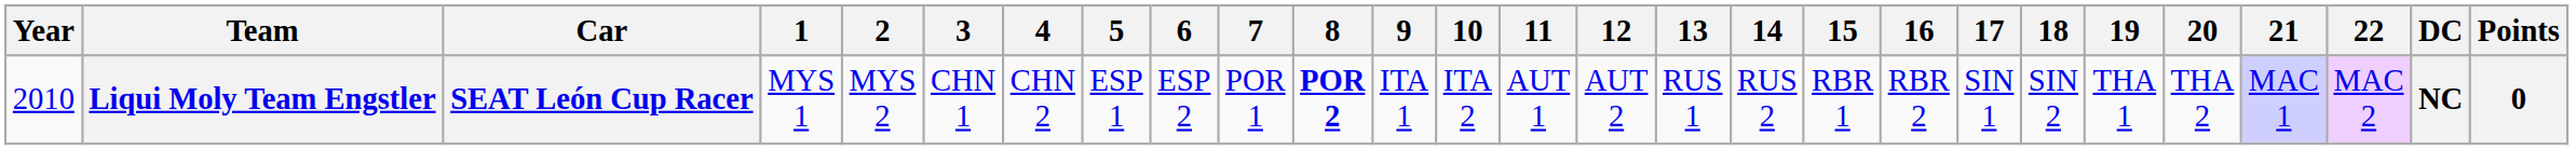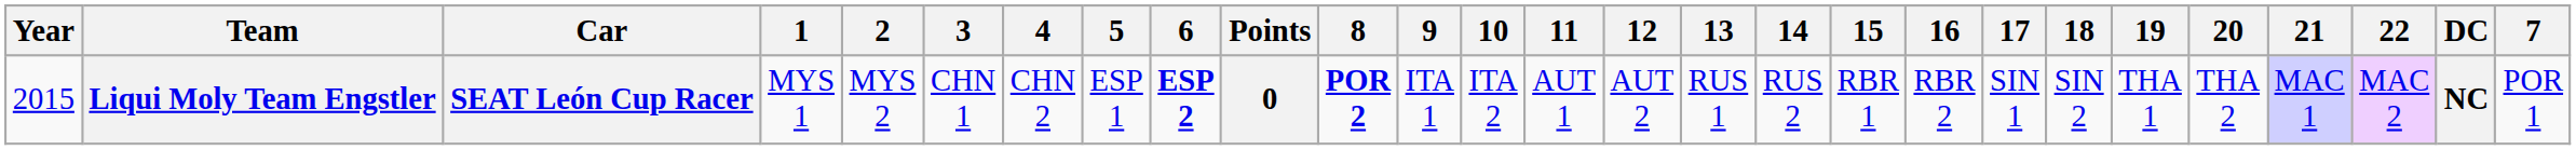columns swapped: 7 <-> Points
Liqui Moly Team Engstler | Year: 2010 -> 2015
Liqui Moly Team Engstler | 6: normal -> bold
